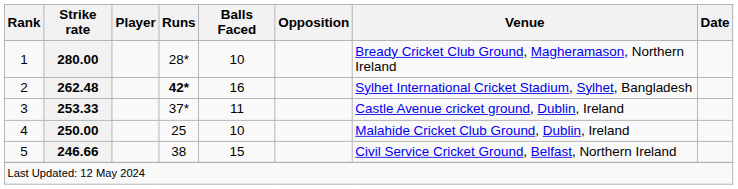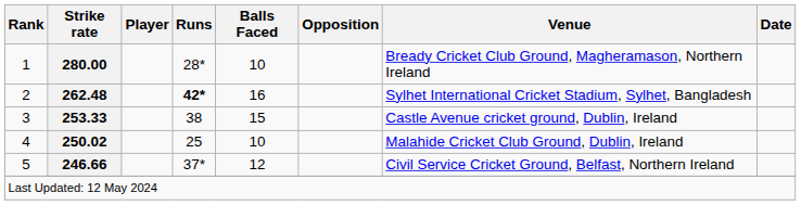3 | Runs: 37* -> 38
3 | Balls Faced: 11 -> 15
4 | Strike rate: 250.00 -> 250.02
5 | Runs: 38 -> 37*
5 | Balls Faced: 15 -> 12
